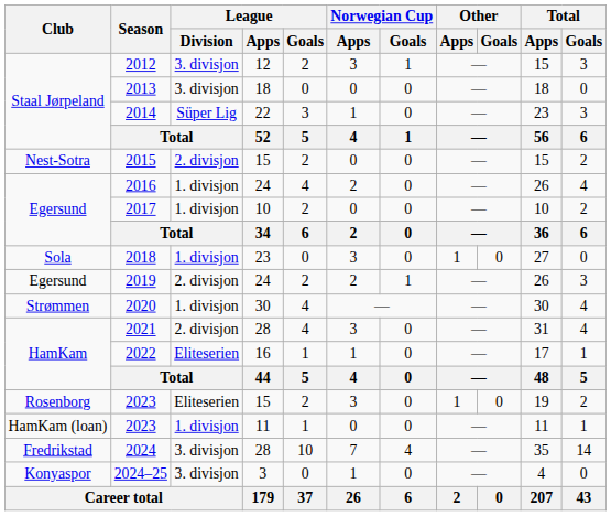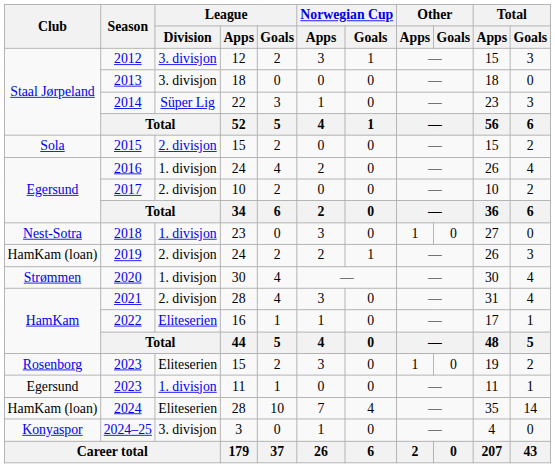2015 | Club: Nest-Sotra -> Sola
2017 | League / Division: 1. divisjon -> 2. divisjon
2018 | Club: Sola -> Nest-Sotra
2019 | Club: Egersund -> HamKam (loan)
2023 / 11 | Club: HamKam (loan) -> Egersund
2024 | Club: Fredrikstad -> HamKam (loan)
2024 | League / Division: 3. divisjon -> Eliteserien
